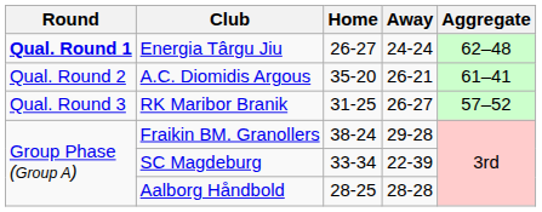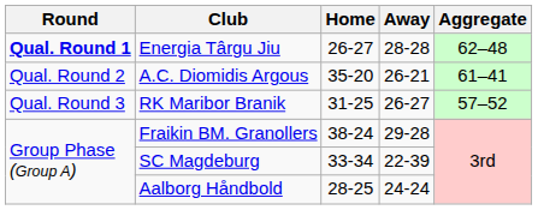Energia Târgu Jiu | Away: 24-24 -> 28-28
Aalborg Håndbold | Away: 28-28 -> 24-24
